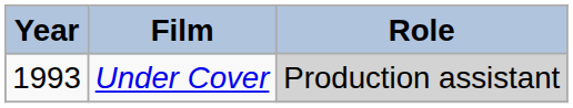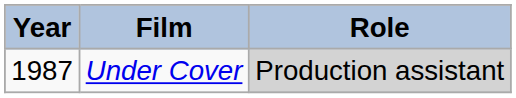Under Cover | Year: 1993 -> 1987
